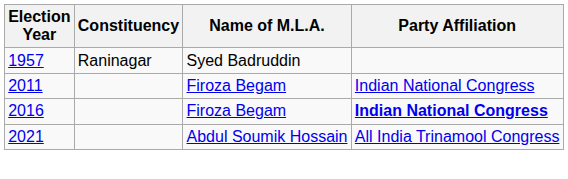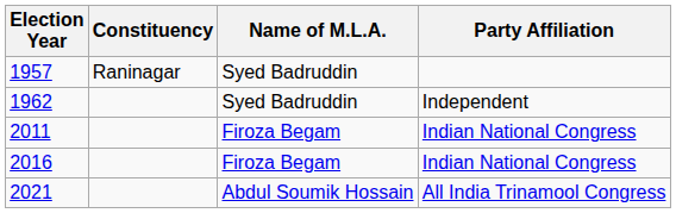+ row: 1962 | Syed Badruddin | Independent
2016 | Party Affiliation: bold -> normal
